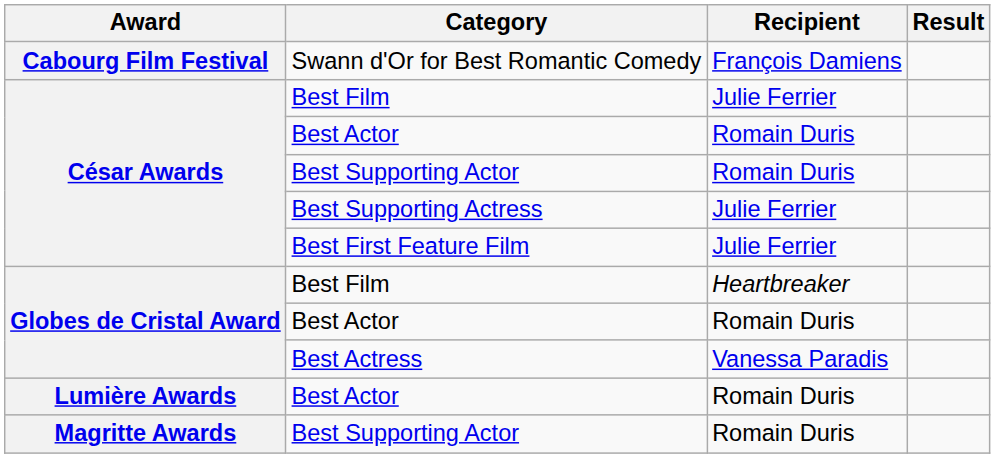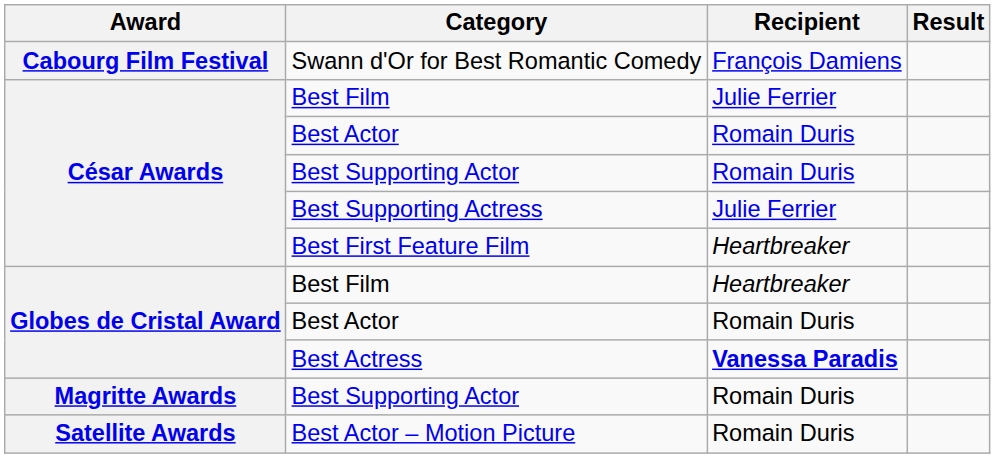Best First Feature Film | Recipient: Julie Ferrier -> Heartbreaker
Best Actress | Recipient: normal -> bold
- row: Lumière Awards | Best Actor | Romain Duris
+ row: Satellite Awards | Best Actor – Motion Picture | Romain Duris
